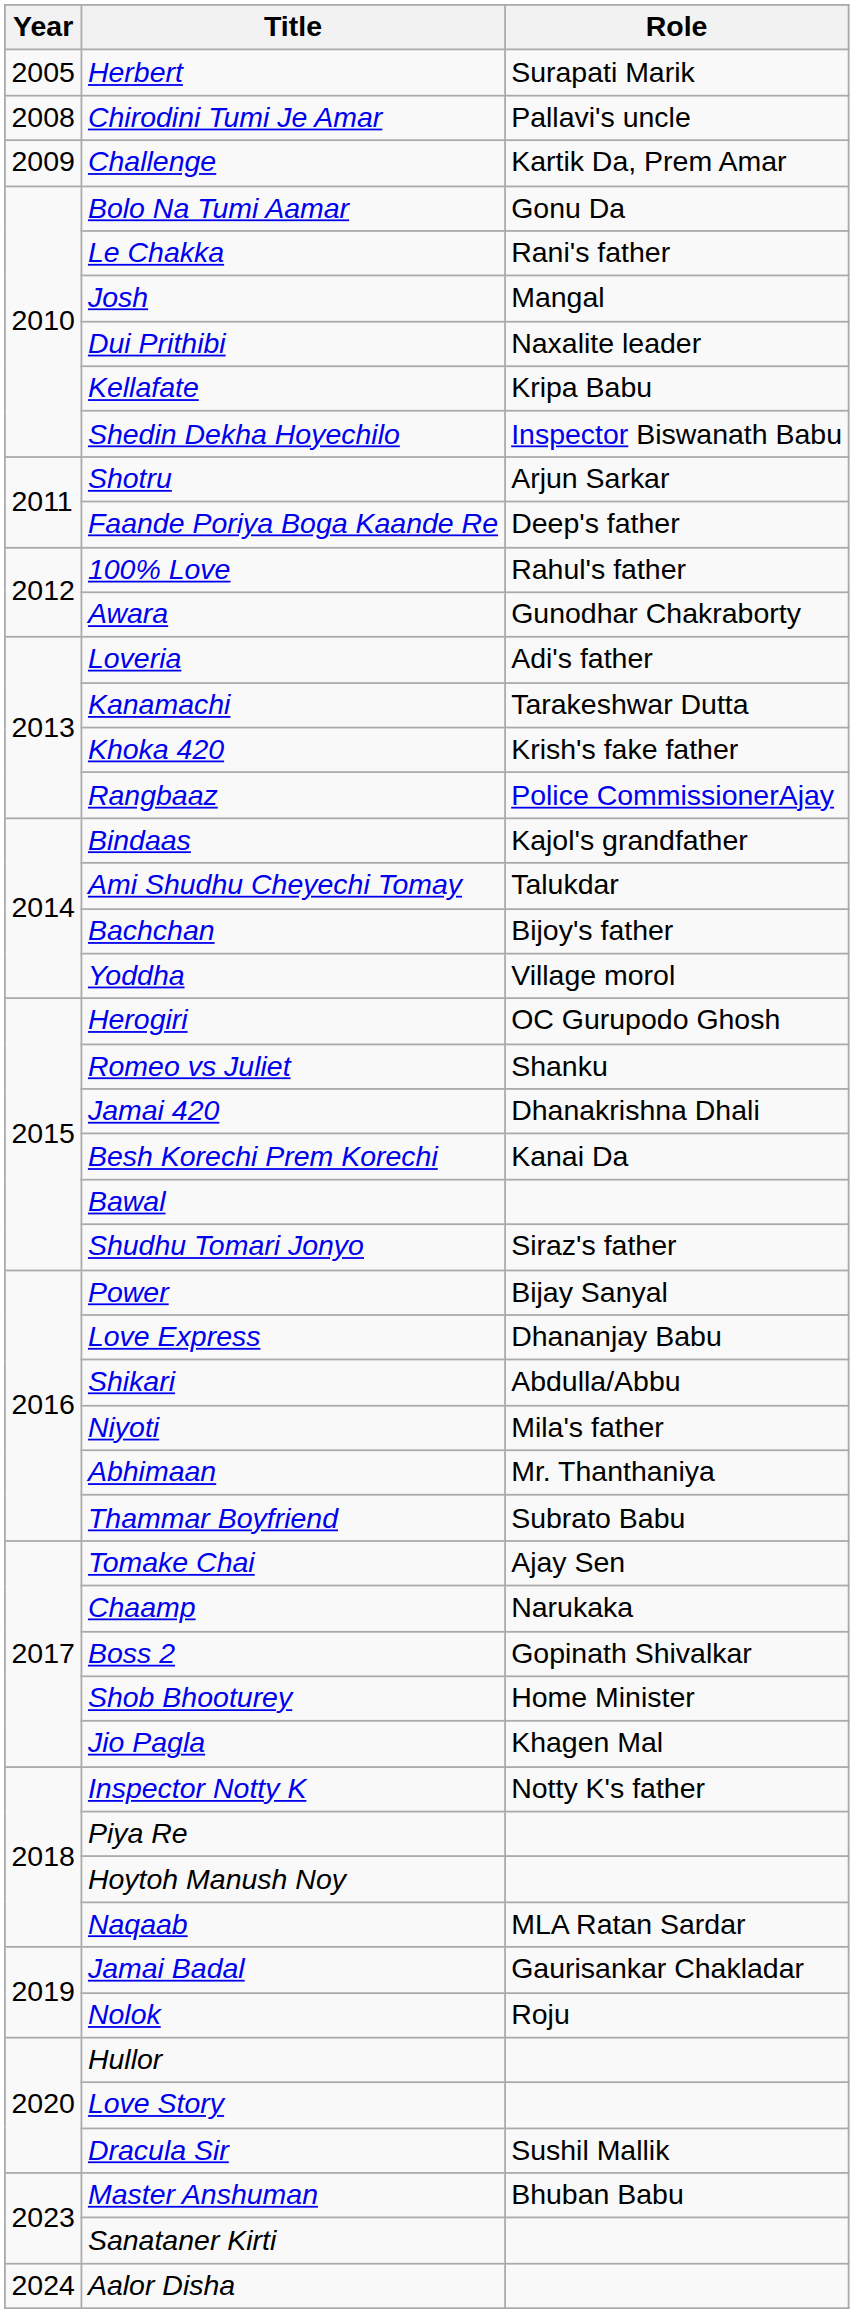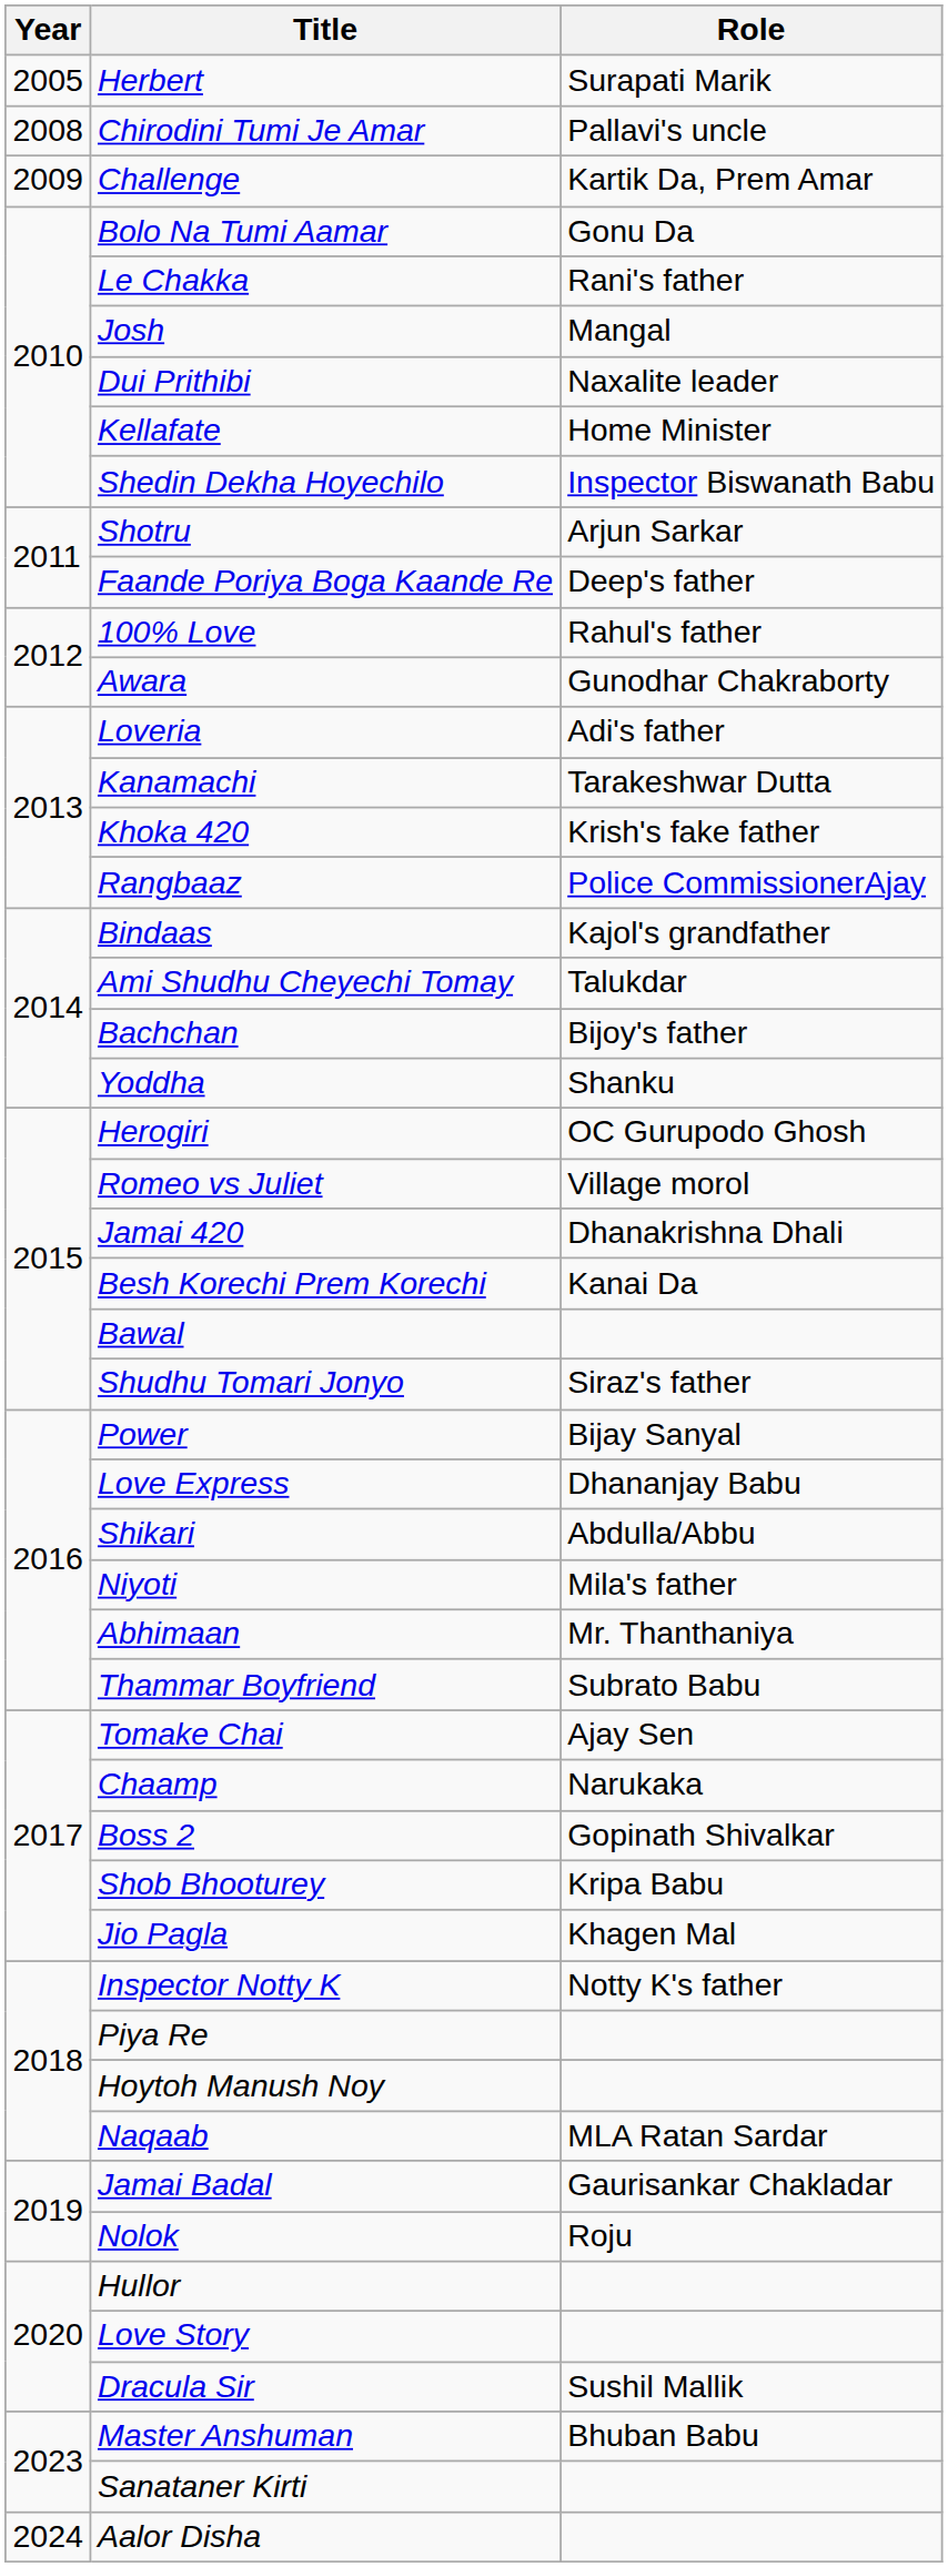Kellafate | Role: Kripa Babu -> Home Minister
Yoddha | Role: Village morol -> Shanku
Romeo vs Juliet | Role: Shanku -> Village morol
Shob Bhooturey | Role: Home Minister -> Kripa Babu
